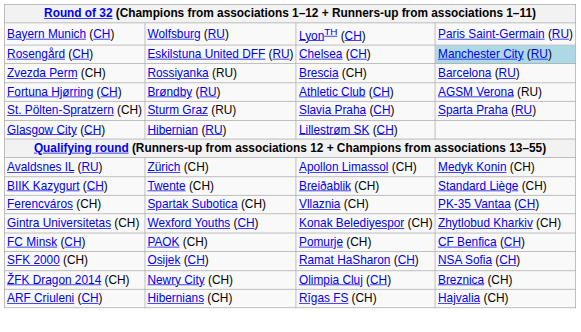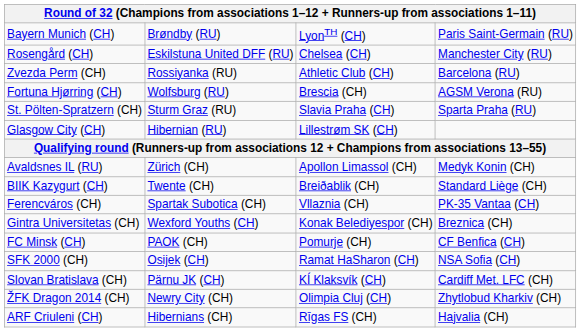Bayern Munich (CH) | column 2: Wolfsburg (RU) -> Brøndby (RU)
Rosengård (CH) | column 4: lightblue background -> no background
Zvezda Perm (CH) | column 3: Brescia (CH) -> Athletic Club (CH)
Fortuna Hjørring (CH) | column 2: Brøndby (RU) -> Wolfsburg (RU)
Fortuna Hjørring (CH) | column 3: Athletic Club (CH) -> Brescia (CH)
Gintra Universitetas (CH) | column 4: Zhytlobud Kharkiv (CH) -> Breznica (CH)
+ row: Slovan Bratislava (CH) | Pärnu JK (CH) | KÍ Klaksvík (CH) | Cardiff Met. LFC (CH)
ŽFK Dragon 2014 (CH) | column 4: Breznica (CH) -> Zhytlobud Kharkiv (CH)
